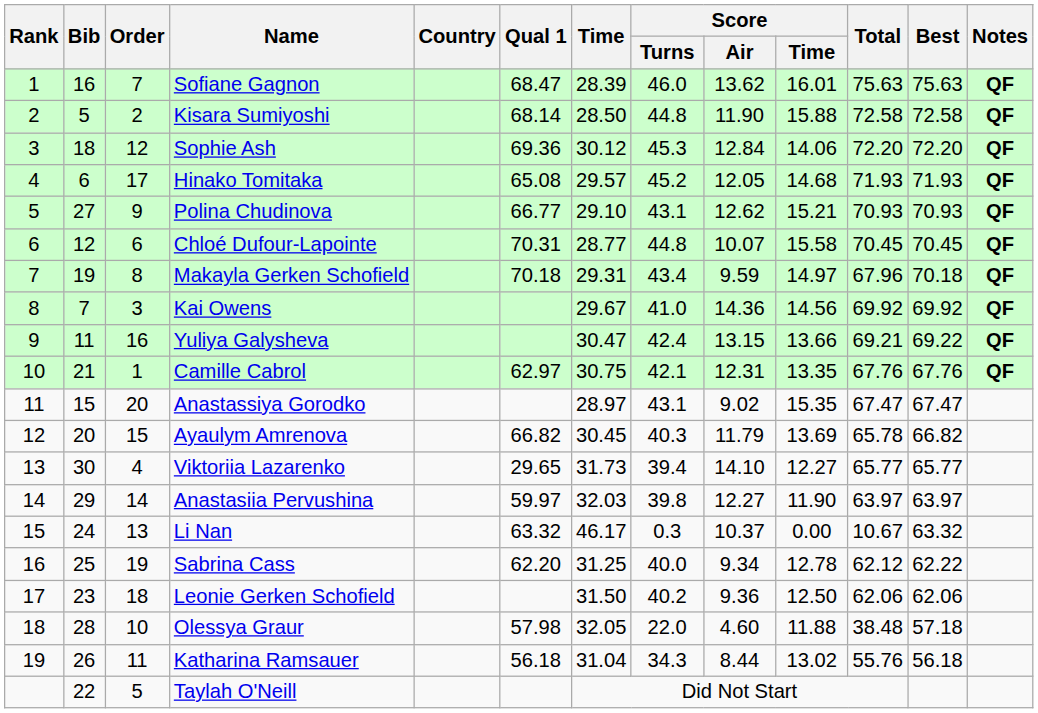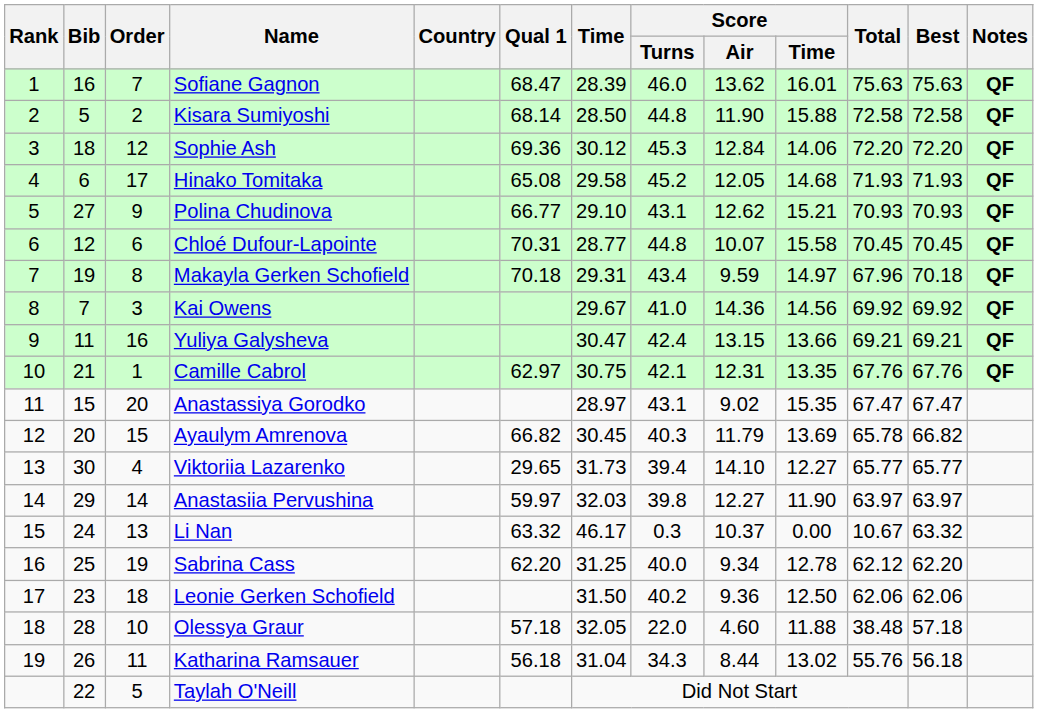Hinako Tomitaka | Time: 29.57 -> 29.58
Yuliya Galysheva | Best: 69.22 -> 69.21
Sabrina Cass | Best: 62.22 -> 62.20
Olessya Graur | Qual 1: 57.98 -> 57.18
